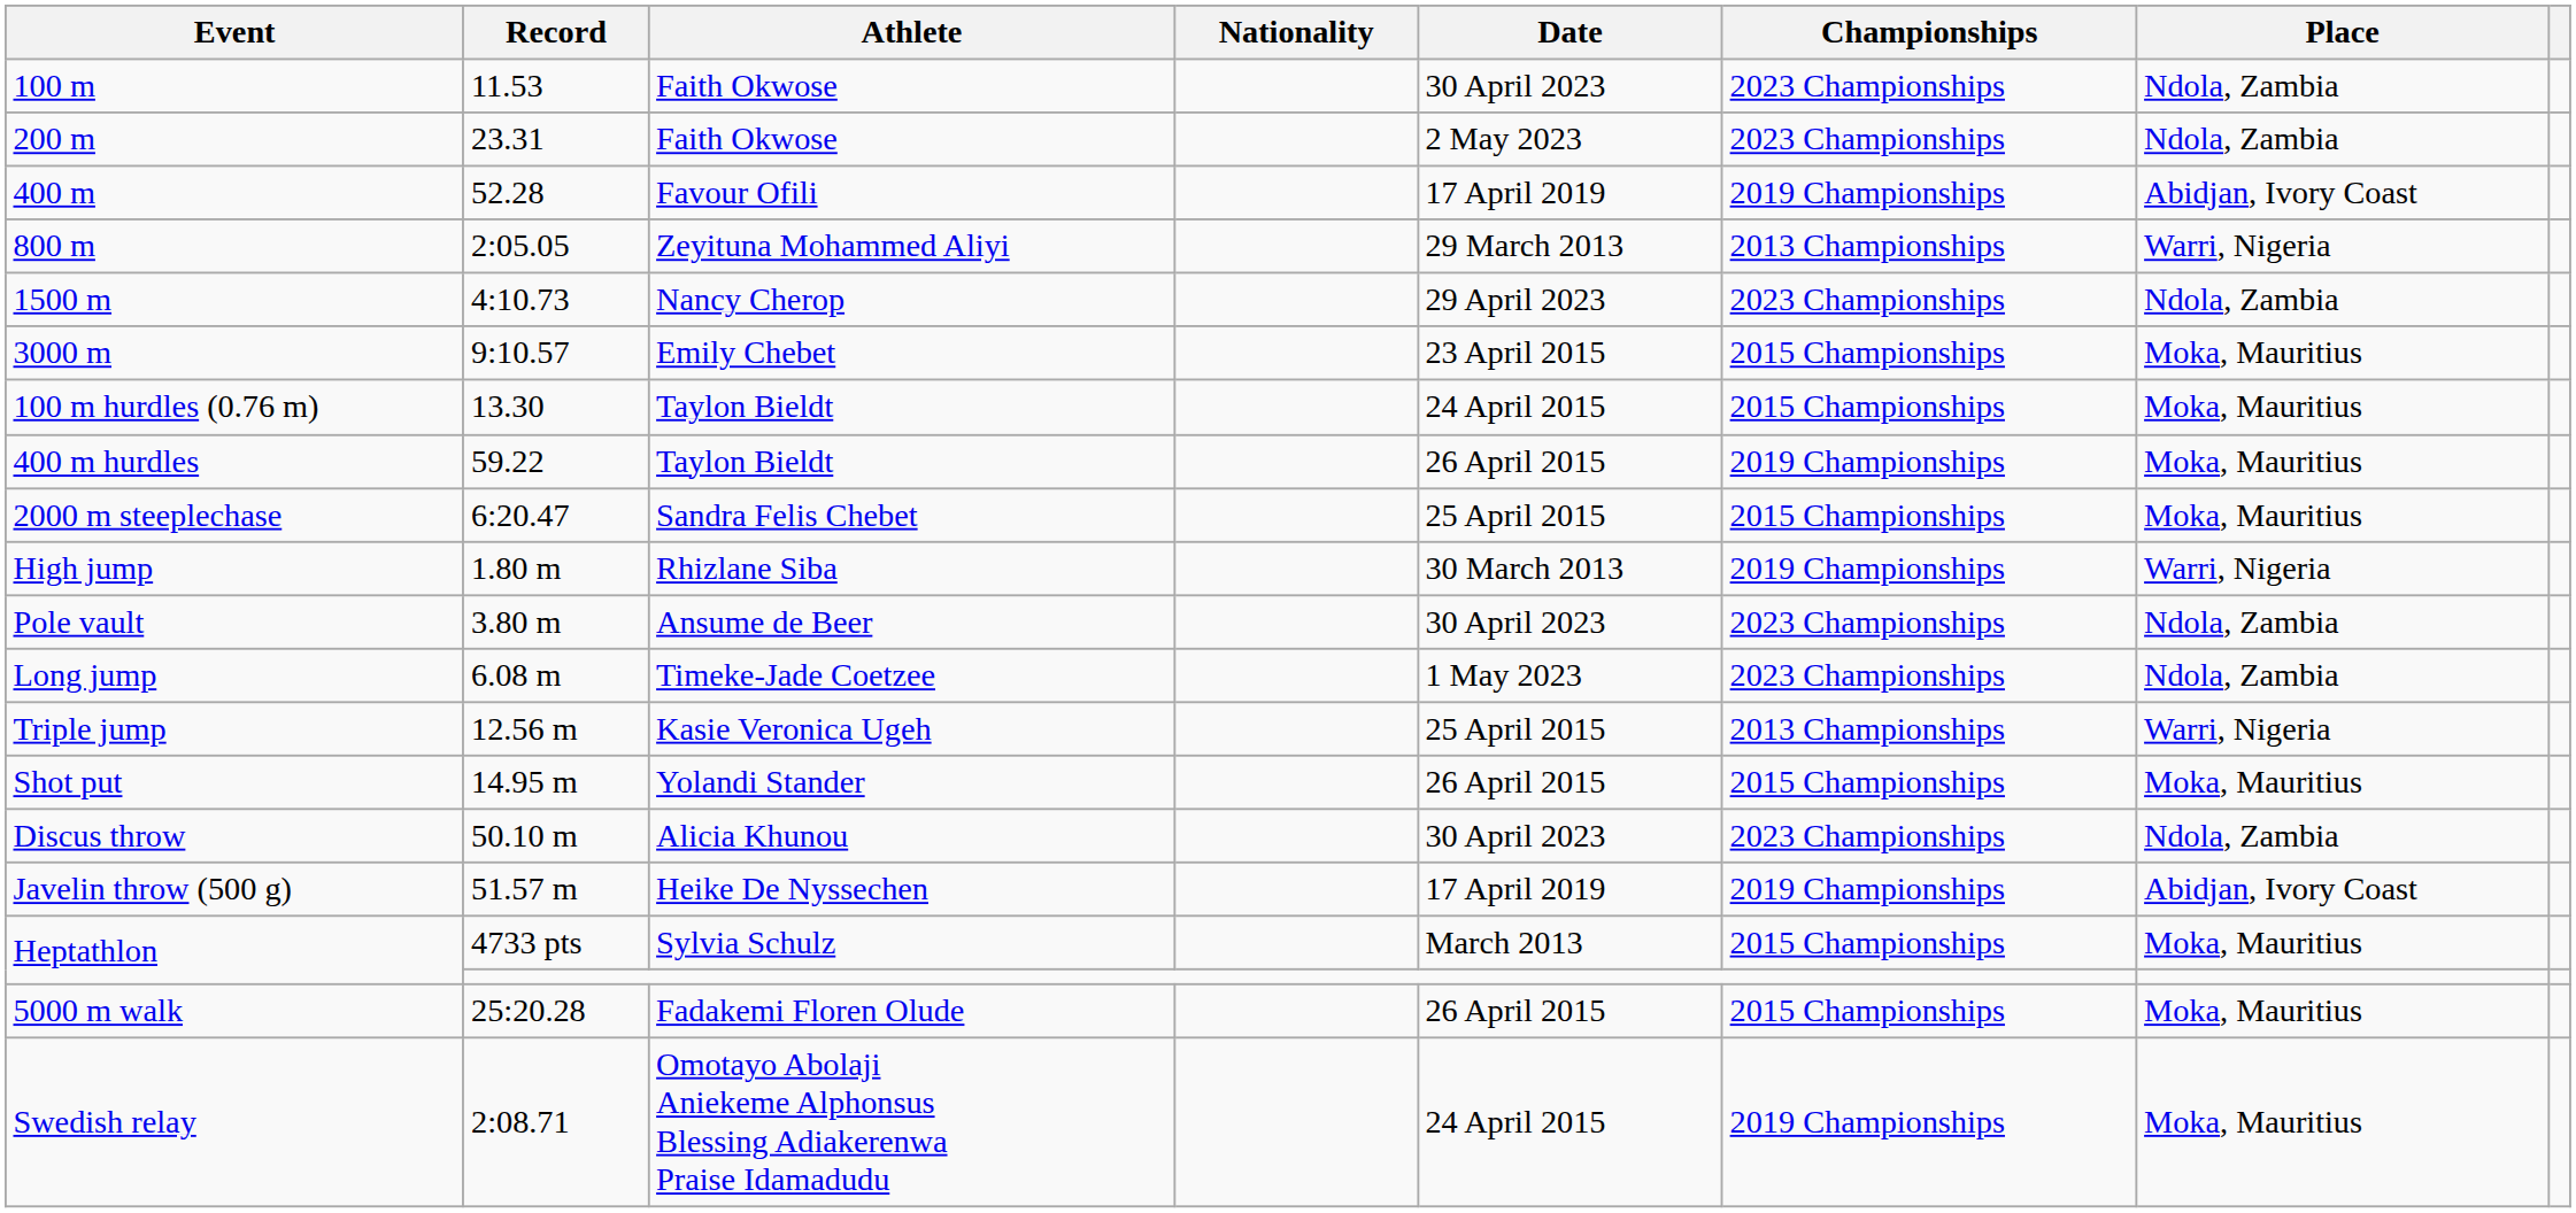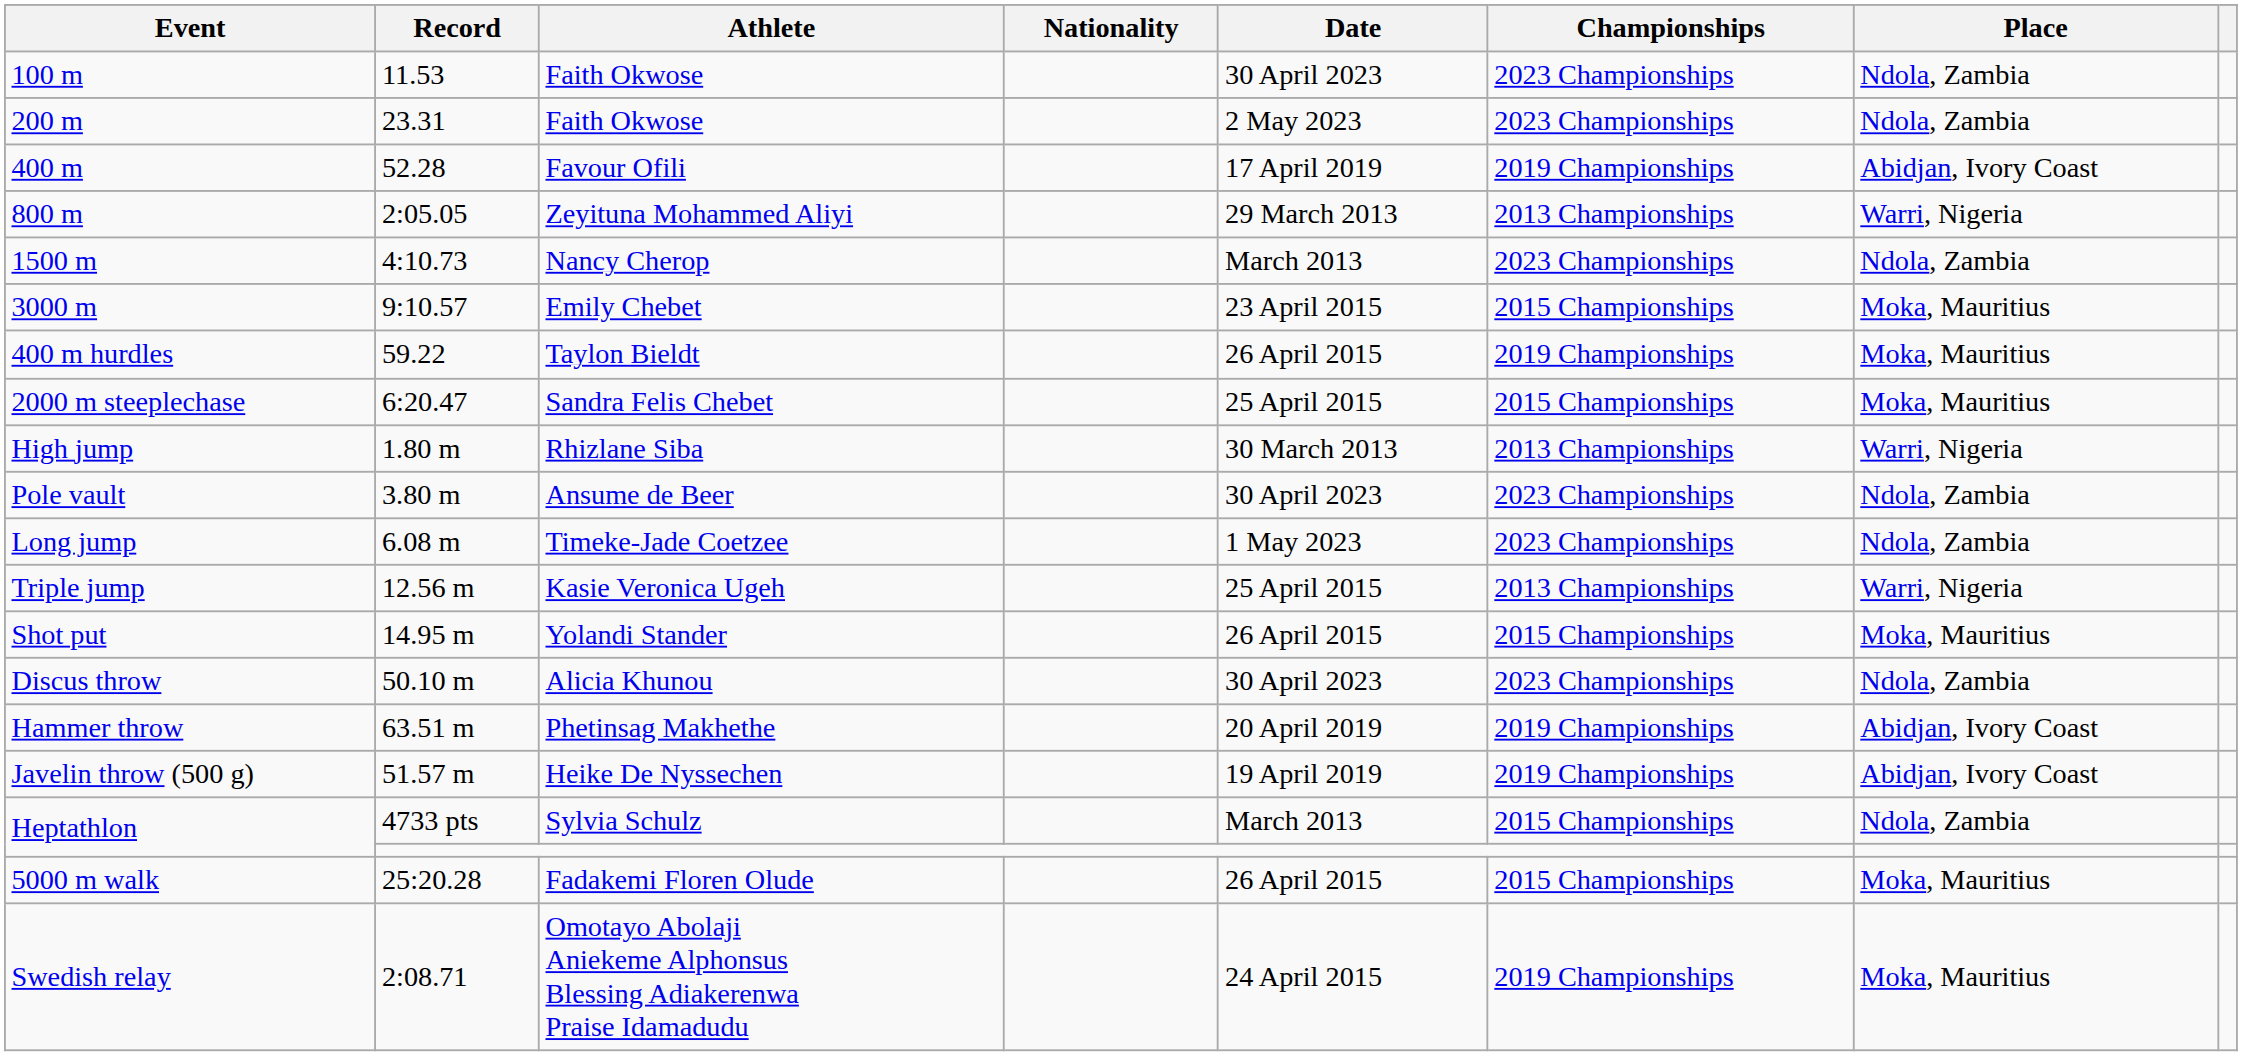1500 m | Date: 29 April 2023 -> March 2013
- row: 100 m hurdles (0.76 m) | 13.30 | Taylon Bieldt | 24 April 2015 | 2015 Championships | Moka, Mauritius
High jump | Championships: 2019 Championships -> 2013 Championships
+ row: Hammer throw | 63.51 m | Phetinsag Makhethe | 20 April 2019 | 2019 Championships | Abidjan, Ivory Coast
Javelin throw (500 g) | Date: 17 April 2019 -> 19 April 2019
Heptathlon / Sylvia Schulz | Place: Moka, Mauritius -> Ndola, Zambia
